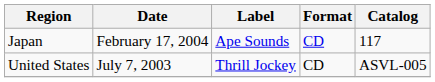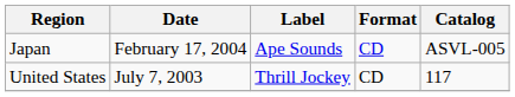Japan | Catalog: 117 -> ASVL-005
United States | Catalog: ASVL-005 -> 117
